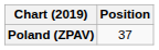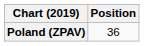Poland (ZPAV) | Position: 37 -> 36
